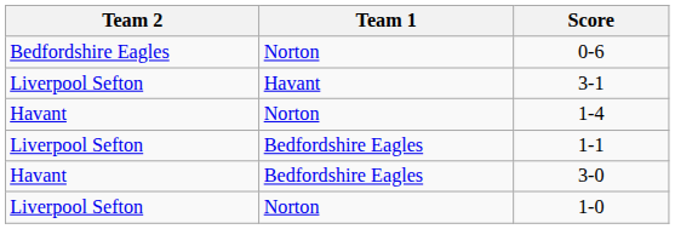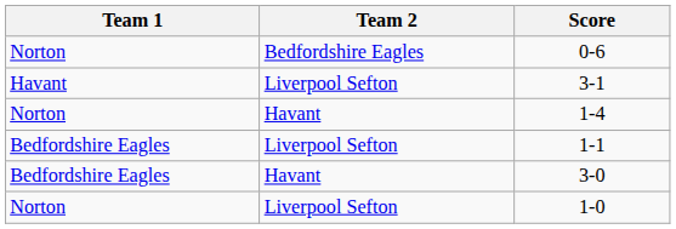columns swapped: Team 1 <-> Team 2
